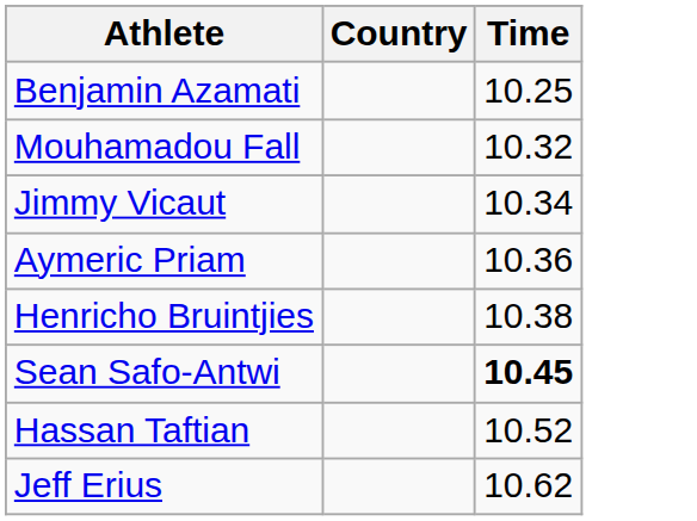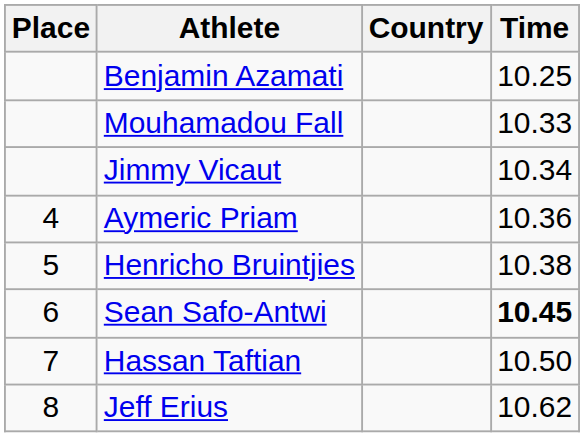+ column: Place | 4 | 5 | 6 | 7 | 8
Mouhamadou Fall | Time: 10.32 -> 10.33
Hassan Taftian | Time: 10.52 -> 10.50
